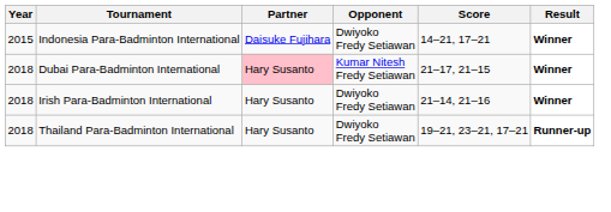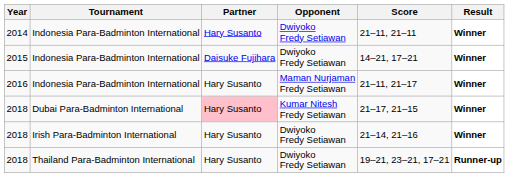+ row: 2014 | Indonesia Para-Badminton International | Hary Susanto | Dwiyoko Fredy Setiawan | 21–11, 21–11 | Winner
+ row: 2016 | Indonesia Para-Badminton International | Hary Susanto | Maman Nurjaman Fredy Setiawan | 21–11, 21–17 | Winner
